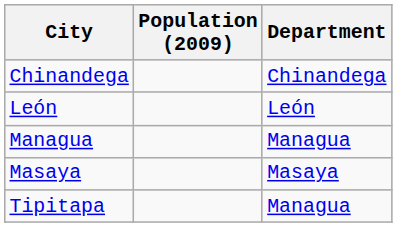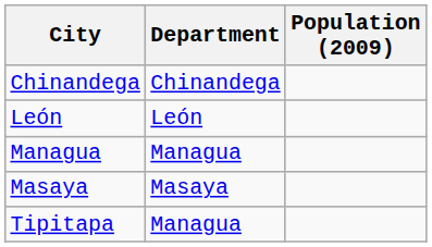columns swapped: Department <-> Population (2009)
